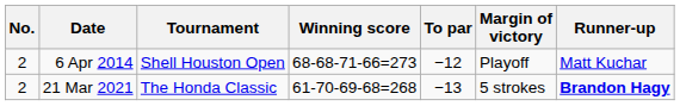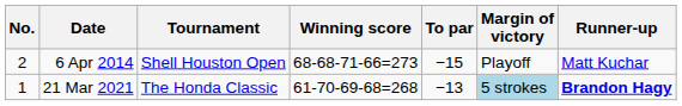6 Apr 2014 | To par: −12 -> −15
21 Mar 2021 | No.: 2 -> 1
21 Mar 2021 | Margin of victory: no background -> lightblue background
